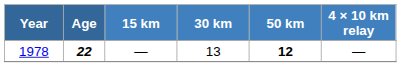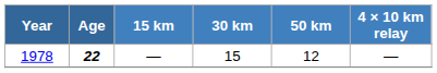1978 | 30 km: 13 -> 15
1978 | 50 km: bold -> normal
